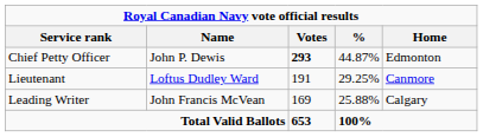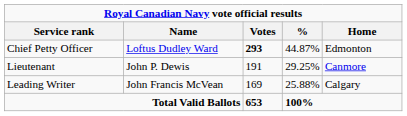Chief Petty Officer | Name: John P. Dewis -> Loftus Dudley Ward
Lieutenant | Name: Loftus Dudley Ward -> John P. Dewis
